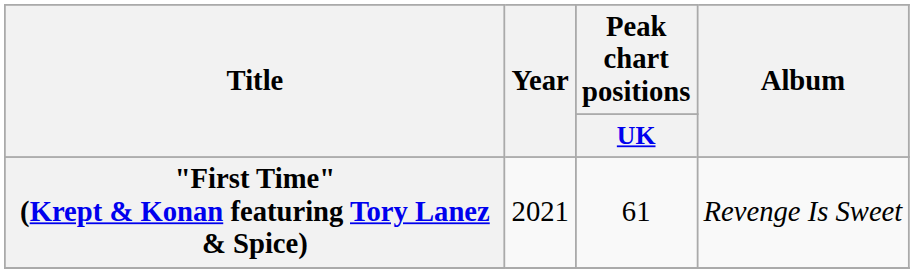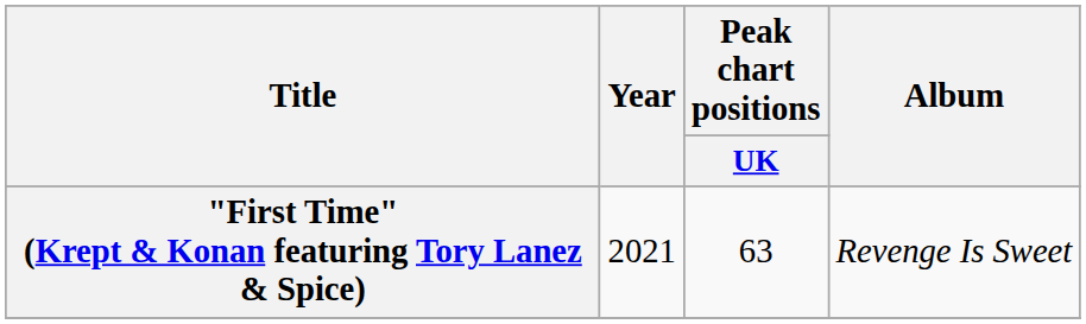"First Time" (Krept & Konan featuring Tory Lanez & Spice) | Peak chart positions / UK: 61 -> 63
